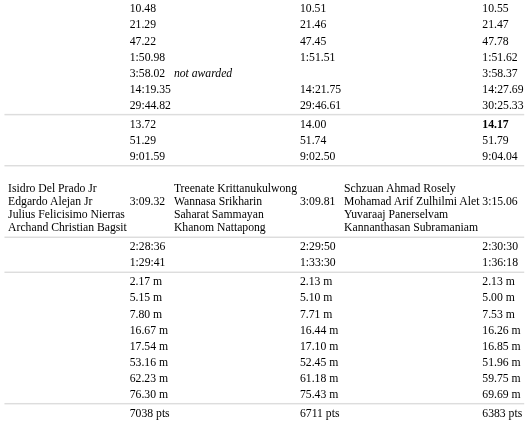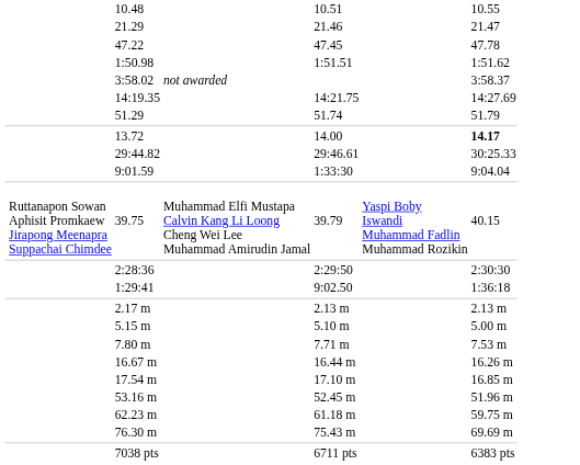rows swapped: 29:44.82 <-> 51.29
9:01.59 | column 5: 9:02.50 -> 1:33:30
+ row: Ruttanapon Sowan Aphisit Promkaew Jirapong Meenapra Suppachai Chimdee | 39.75 | Muhammad Elfi Mustapa Calvin Kang Li Loong Cheng Wei Lee Muhammad Amirudin Jamal | 39.79 | Yaspi Boby Iswandi Muhammad Fadlin Muhammad Rozikin | 40.15
- row: Isidro Del Prado Jr Edgardo Alejan Jr Julius Felicisimo Nierras Archand Christian Bagsit | 3:09.32 | Treenate Krittanukulwong Wannasa Srikharin Saharat Sammayan Khanom Nattapong | 3:09.81 | Schzuan Ahmad Rosely Mohamad Arif Zulhilmi Alet Yuvaraaj Panerselvam Kannanthasan Subramaniam | 3:15.06
1:29:41 | column 5: 1:33:30 -> 9:02.50
